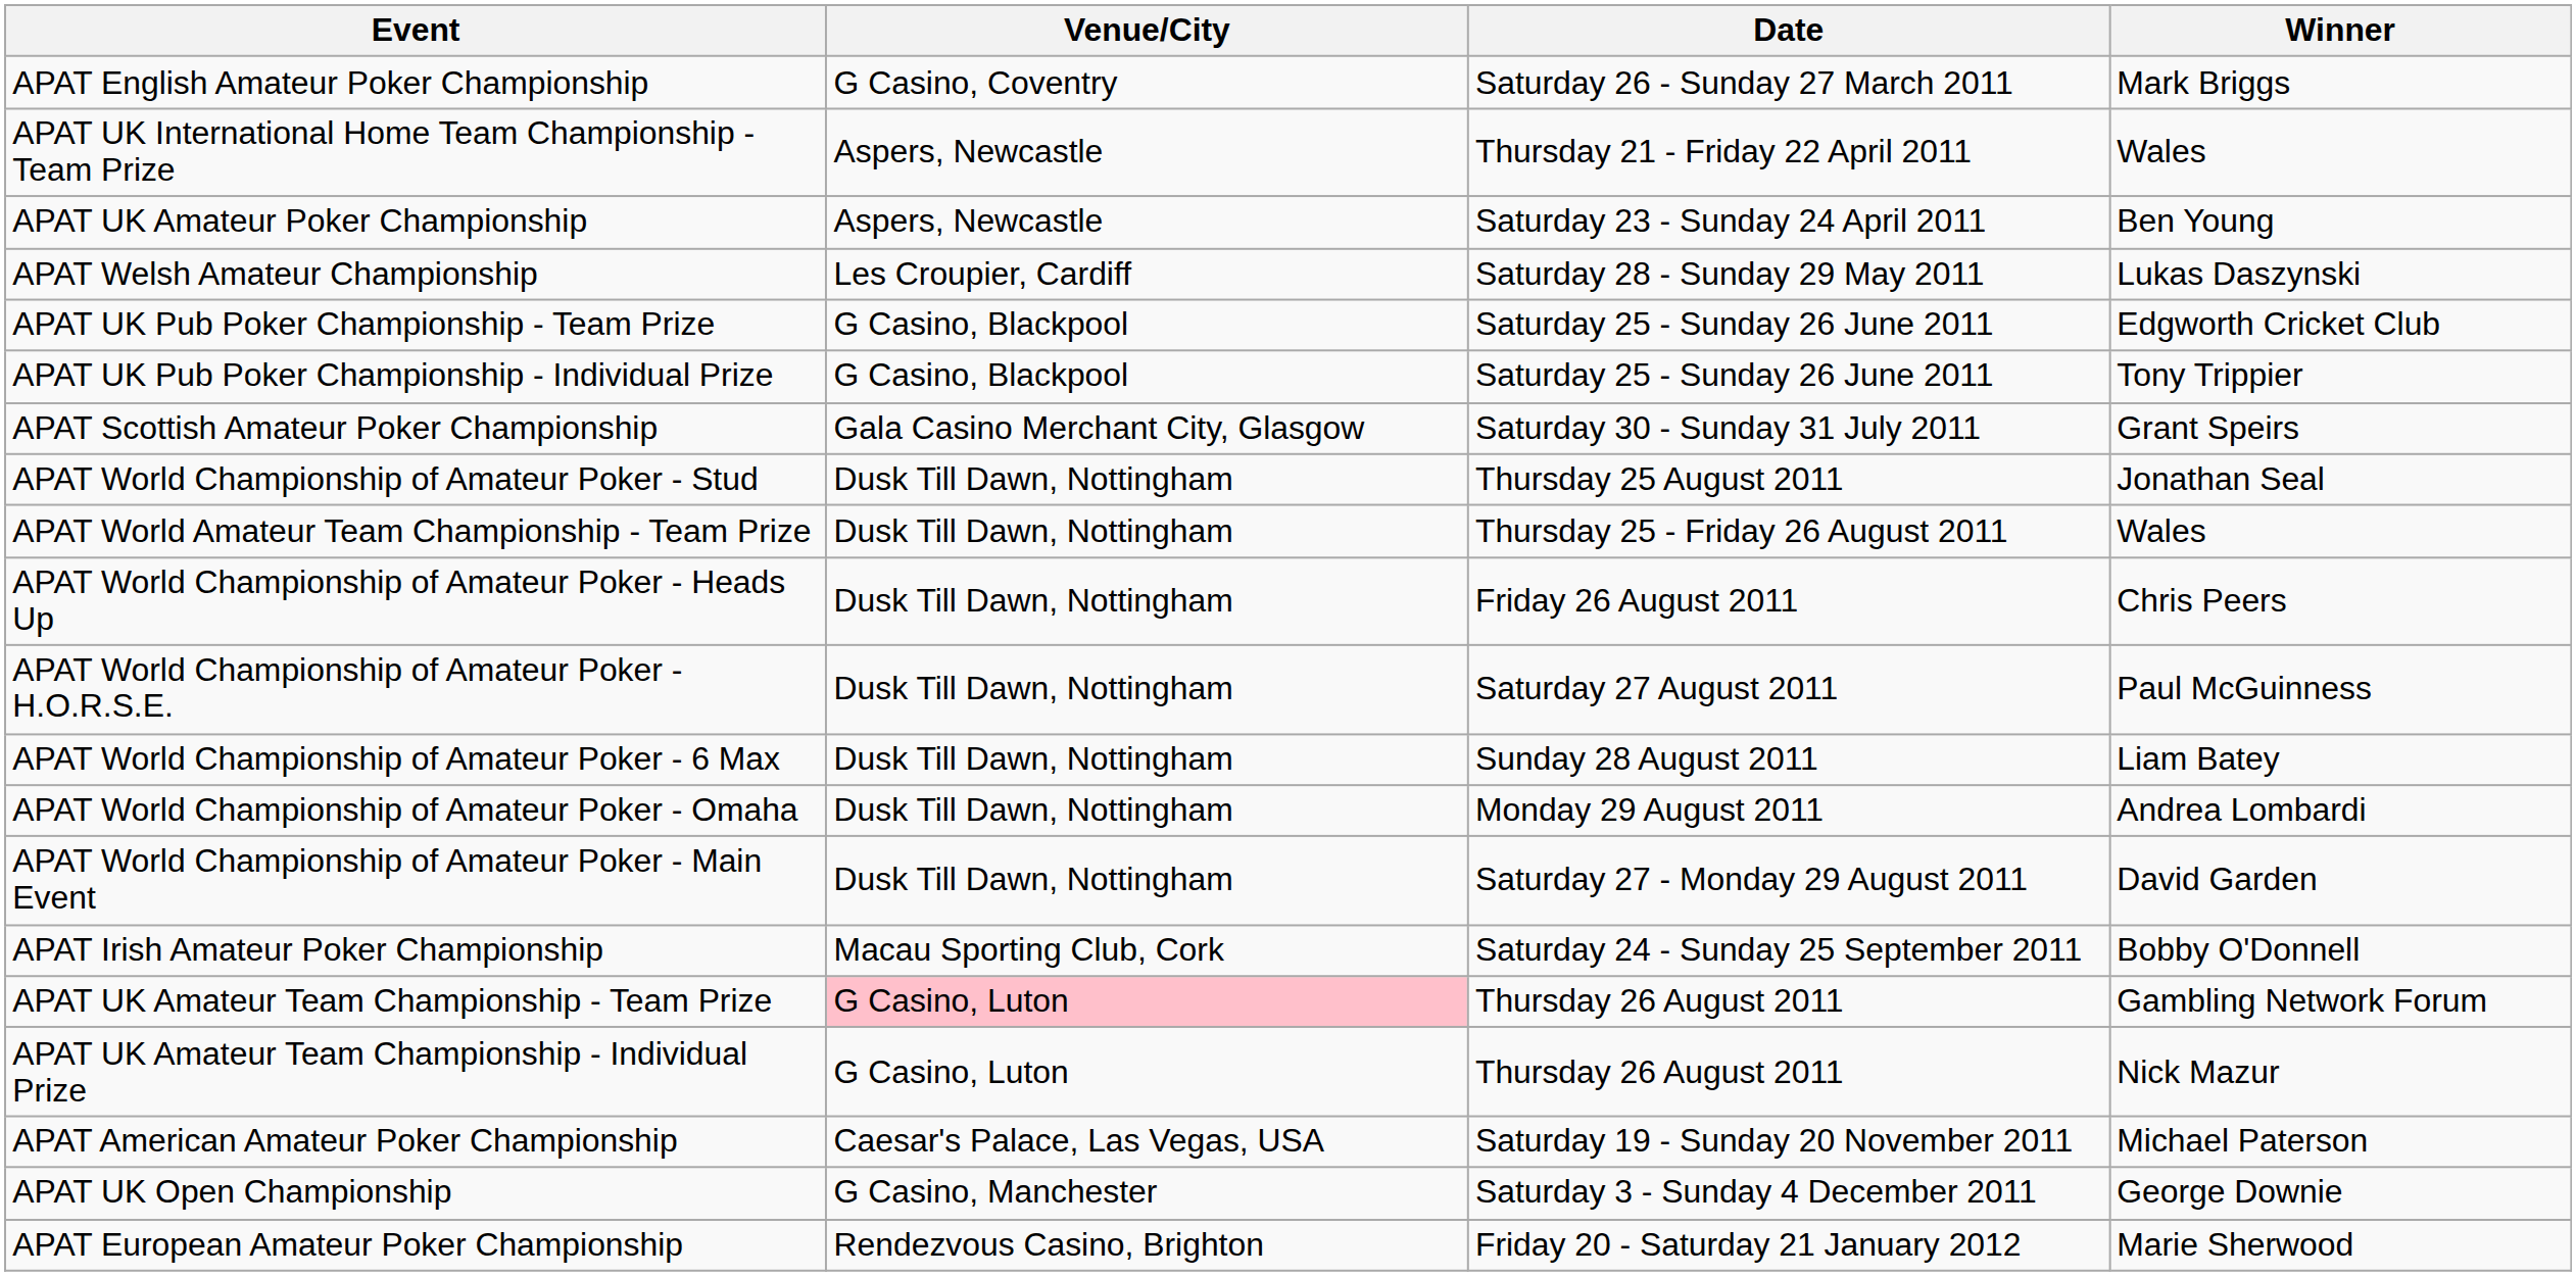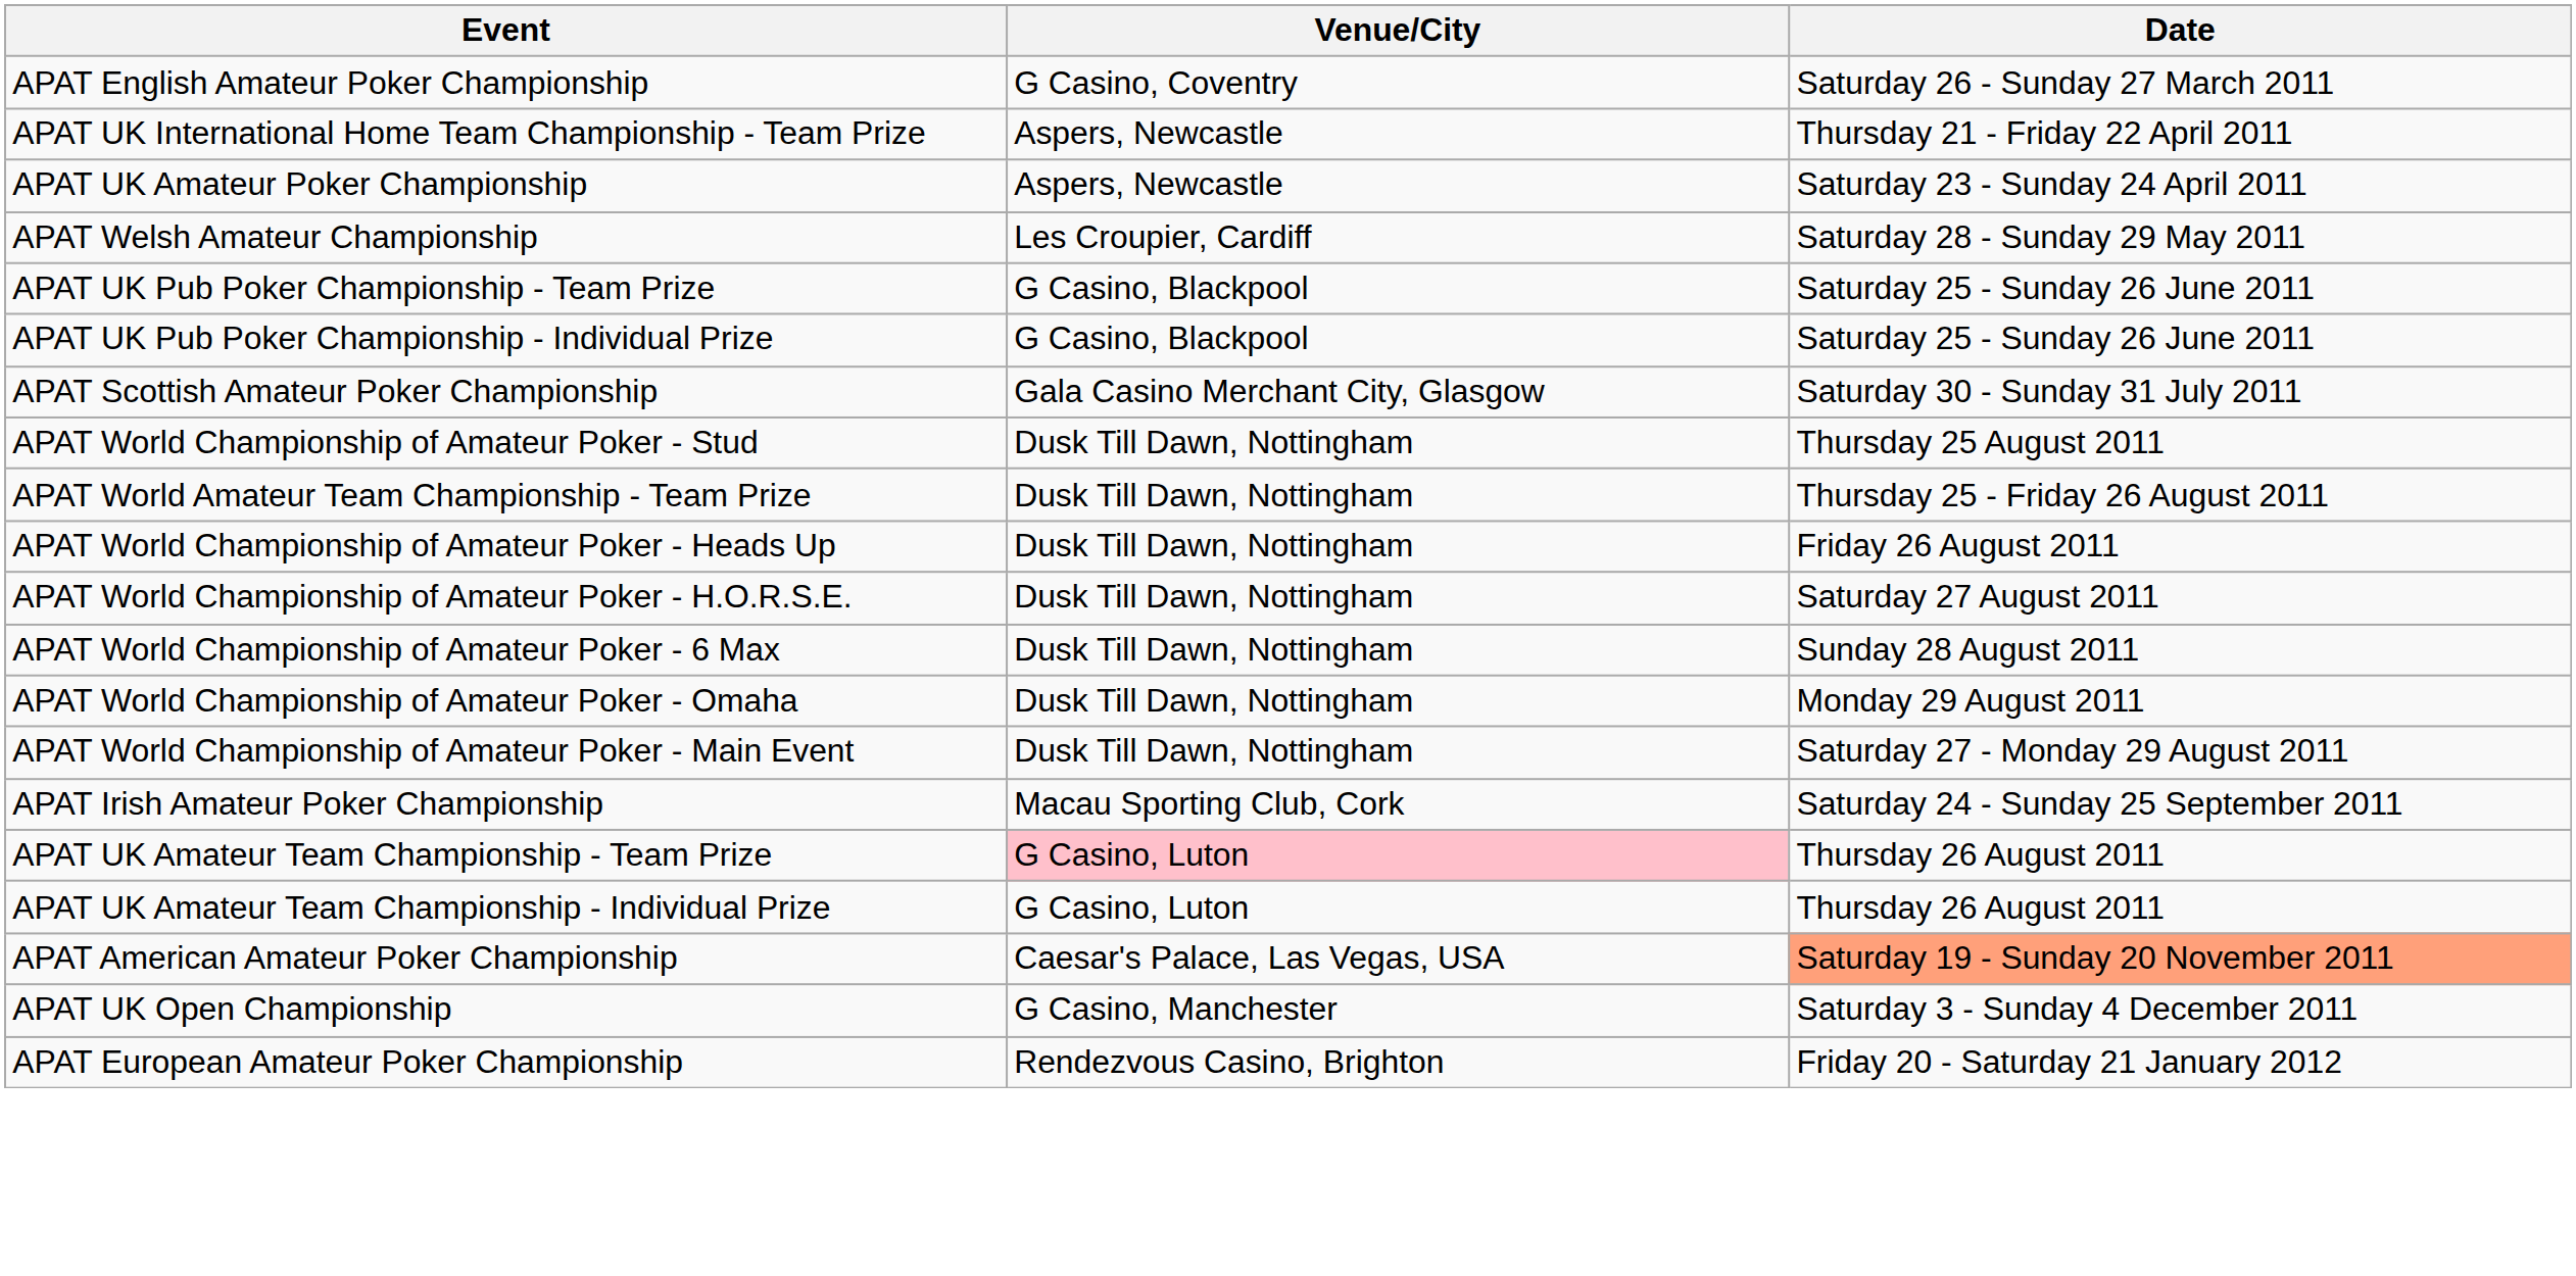- column: Winner | Mark Briggs | Wales | Ben Young | Lukas Daszynski | Edgworth Cricket Club | Tony Trippier | Grant Speirs | Jonathan Seal | Wales | Chris Peers | Paul McGuinness | Liam Batey | Andrea Lombardi | David Garden | Bobby O'Donnell | Gambling Network Forum | Nick Mazur | Michael Paterson | George Downie | Marie Sherwood
APAT American Amateur Poker Championship | Date: no background -> lightsalmon background
